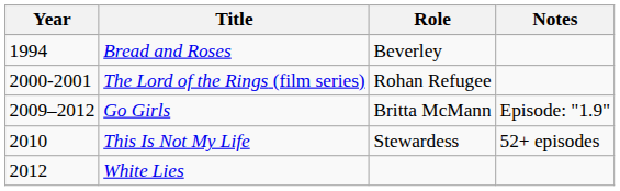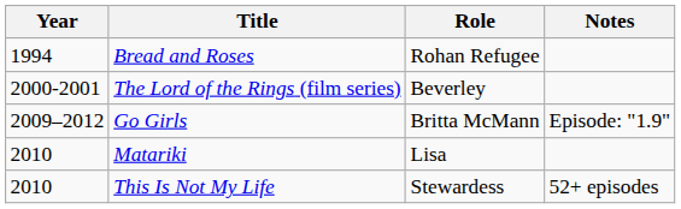Bread and Roses | Role: Beverley -> Rohan Refugee
The Lord of the Rings (film series) | Role: Rohan Refugee -> Beverley
+ row: 2010 | Matariki | Lisa
- row: 2012 | White Lies
